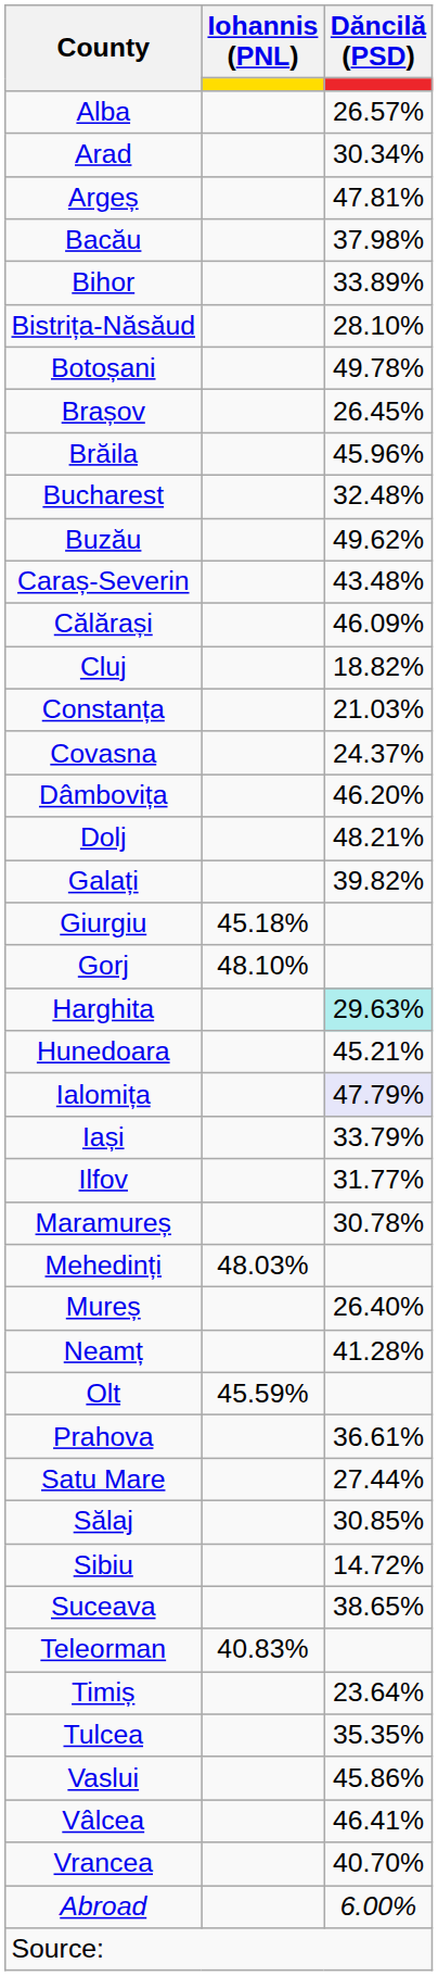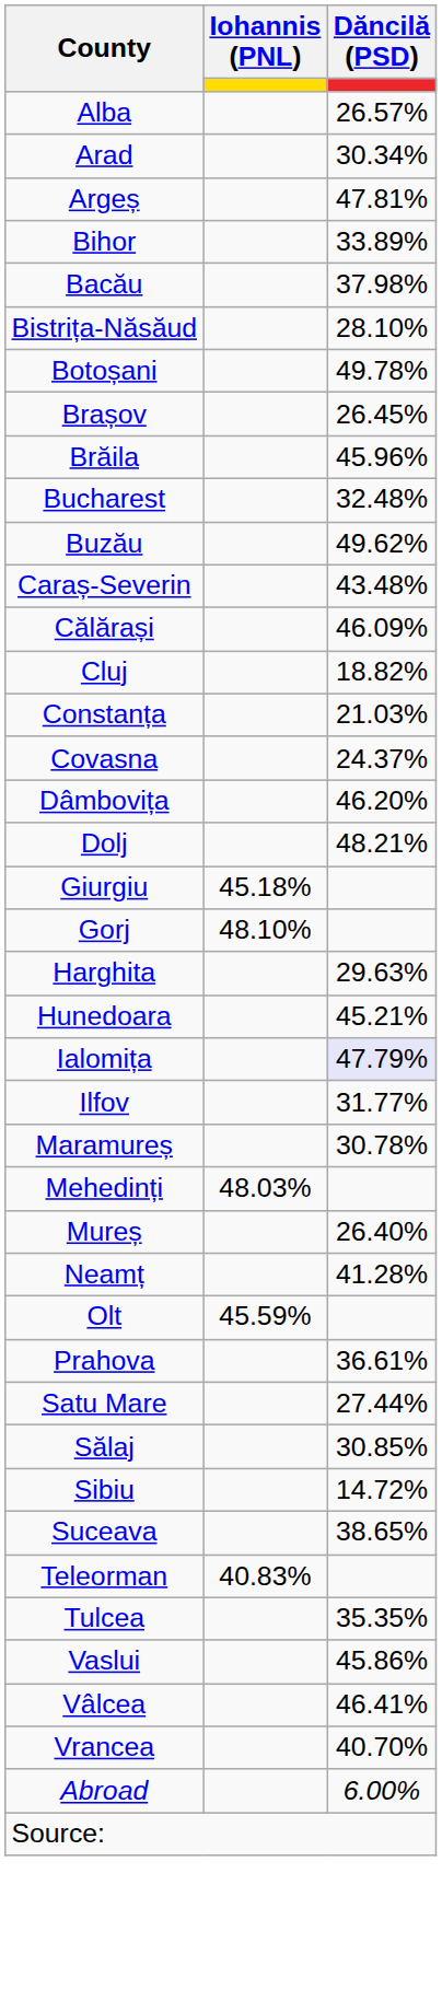rows swapped: Bacău <-> Bihor
- row: Galați | 39.82%
Harghita | Dăncilă (PSD): paleturquoise background -> no background
- row: Iași | 33.79%
- row: Timiș | 23.64%
